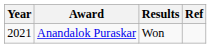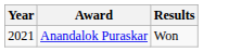- column: Ref
